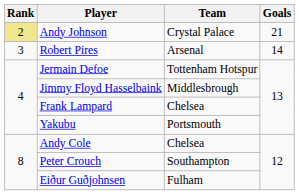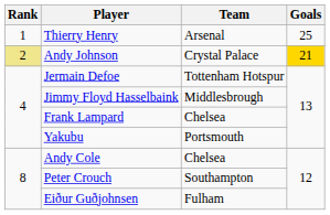+ row: 1 | Thierry Henry | Arsenal | 25
Andy Johnson | Goals: no background -> gold background
- row: 3 | Robert Pires | Arsenal | 14
